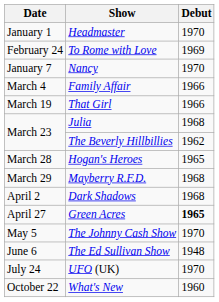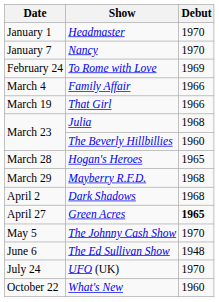rows swapped: Nancy <-> To Rome with Love
The Beverly Hillbillies | Debut: 1962 -> 1960
